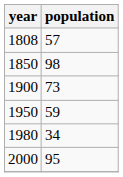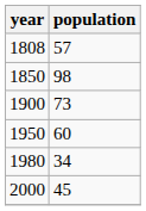1950 | population: 59 -> 60
2000 | population: 95 -> 45
